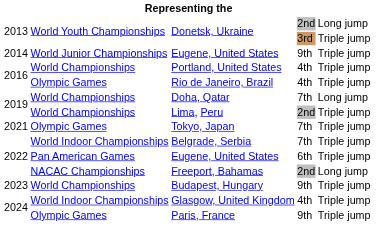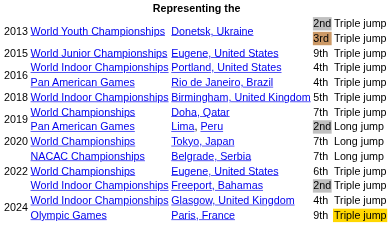Donetsk, Ukraine / 2nd | column 5: Long jump -> Triple jump
Eugene, United States / 9th | column 1: 2014 -> 2015
Portland, United States | column 2: World Championships -> World Indoor Championships
Rio de Janeiro, Brazil | column 2: Olympic Games -> Pan American Games
+ row: 2018 | World Indoor Championships | Birmingham, United Kingdom | 5th | Triple jump
Doha, Qatar | column 5: Long jump -> Triple jump
Lima, Peru | column 2: World Championships -> Pan American Games
Lima, Peru | column 5: Triple jump -> Long jump
Tokyo, Japan | column 1: 2021 -> 2020
Tokyo, Japan | column 2: Olympic Games -> World Championships
Tokyo, Japan | column 5: Triple jump -> Long jump
Belgrade, Serbia | column 2: World Indoor Championships -> NACAC Championships
Belgrade, Serbia | column 5: Triple jump -> Long jump
Eugene, United States / 6th | column 2: Pan American Games -> World Championships
Freeport, Bahamas | column 2: NACAC Championships -> World Indoor Championships
Freeport, Bahamas | column 5: Long jump -> Triple jump
- row: 2023 | World Championships | Budapest, Hungary | 9th | Triple jump
Paris, France | column 5: no background -> gold background
